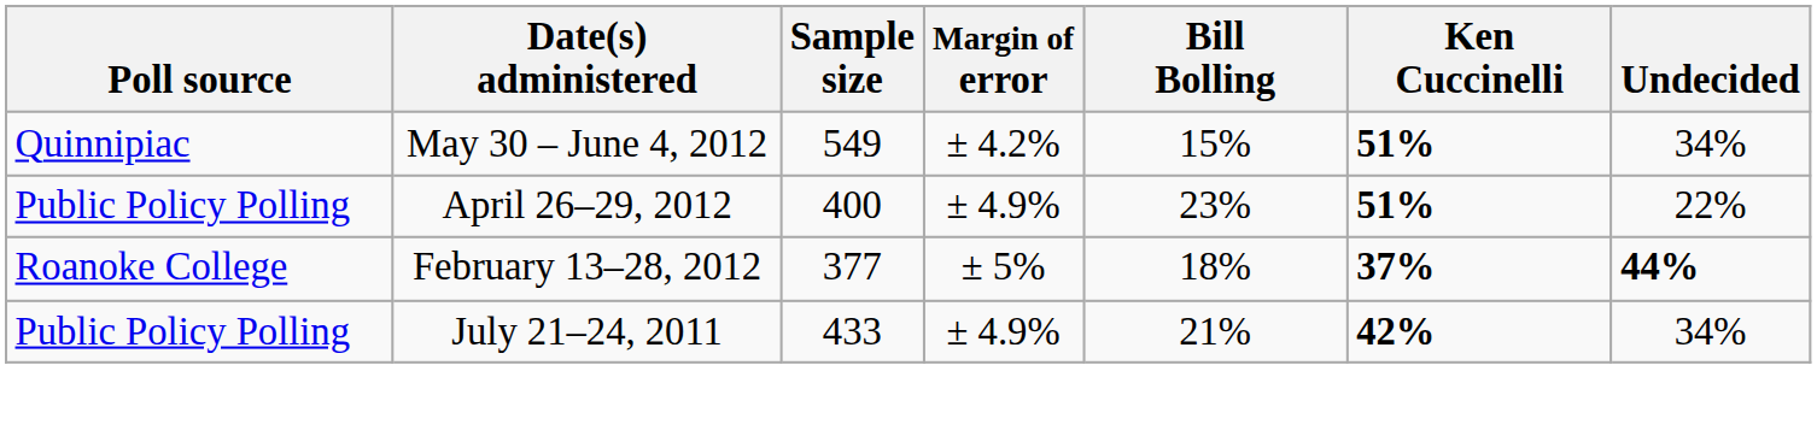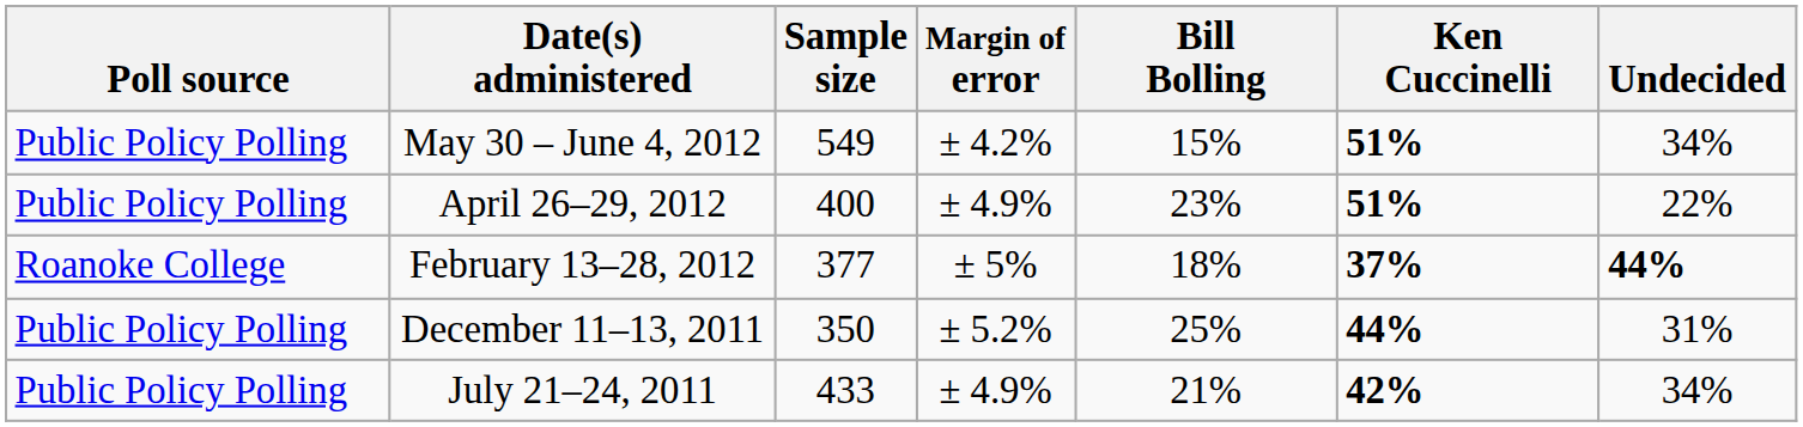May 30 – June 4, 2012 | Poll source: Quinnipiac -> Public Policy Polling
+ row: Public Policy Polling | December 11–13, 2011 | 350 | ± 5.2% | 25% | 44% | 31%
